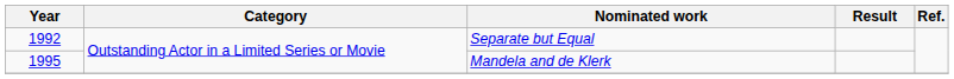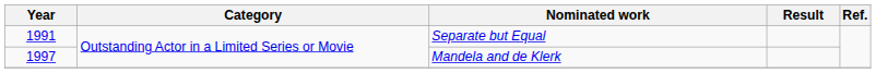Separate but Equal | Year: 1992 -> 1991
Mandela and de Klerk | Year: 1995 -> 1997
